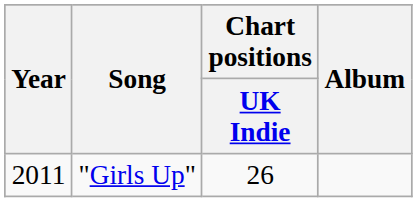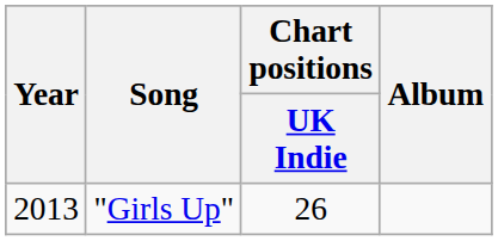"Girls Up" | Year: 2011 -> 2013
